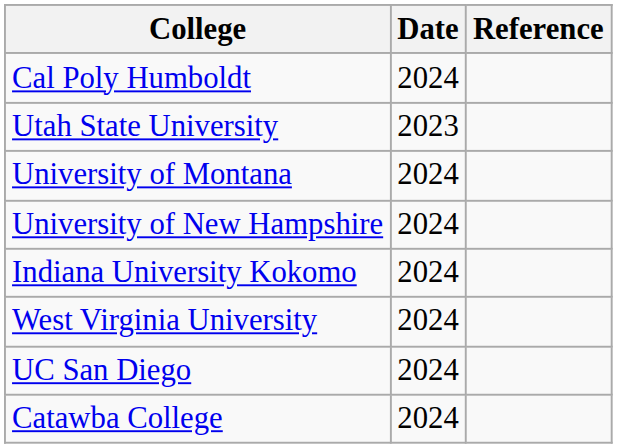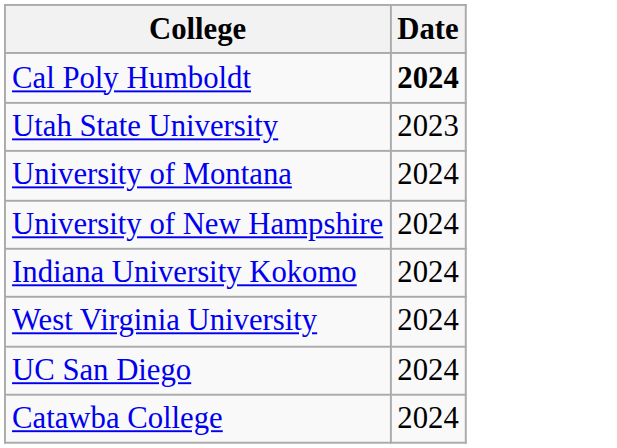- column: Reference
Cal Poly Humboldt | Date: normal -> bold
